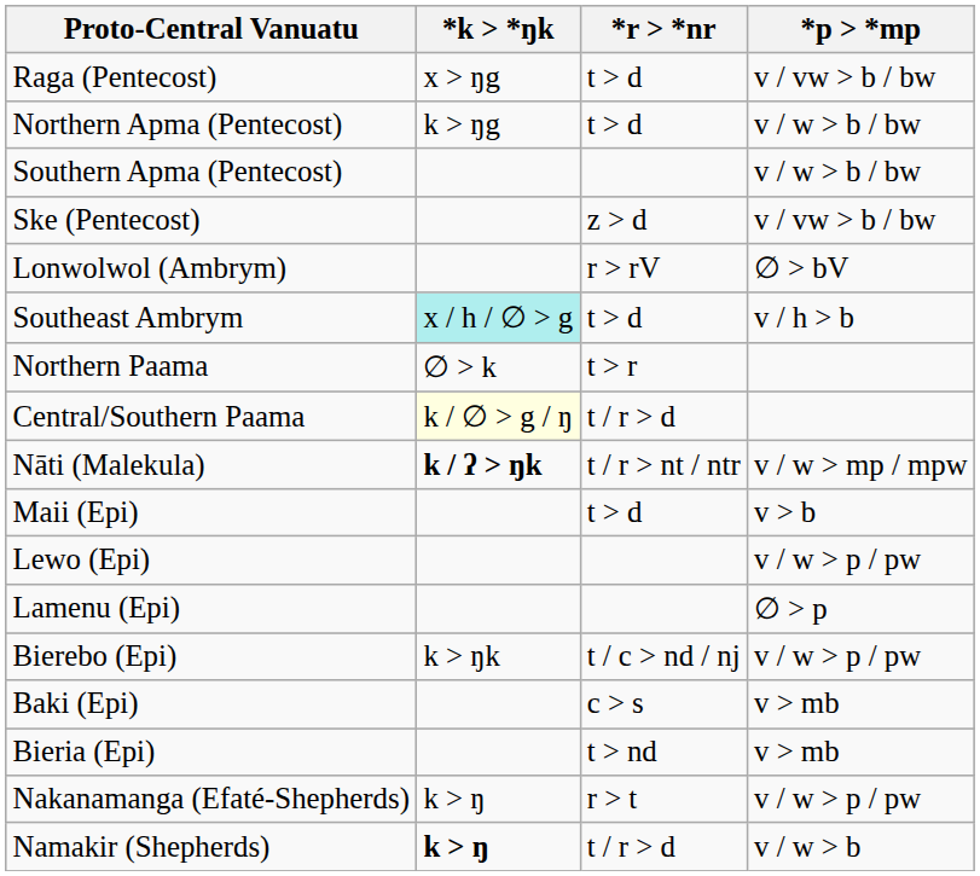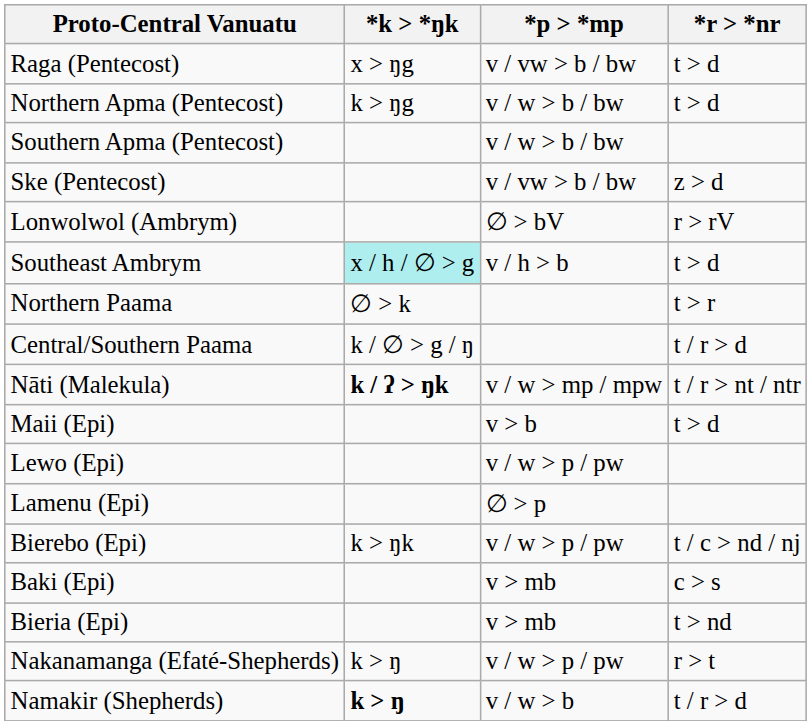columns swapped: *r > *nr <-> *p > *mp
Central/Southern Paama | *k > *ŋk: lightyellow background -> no background
